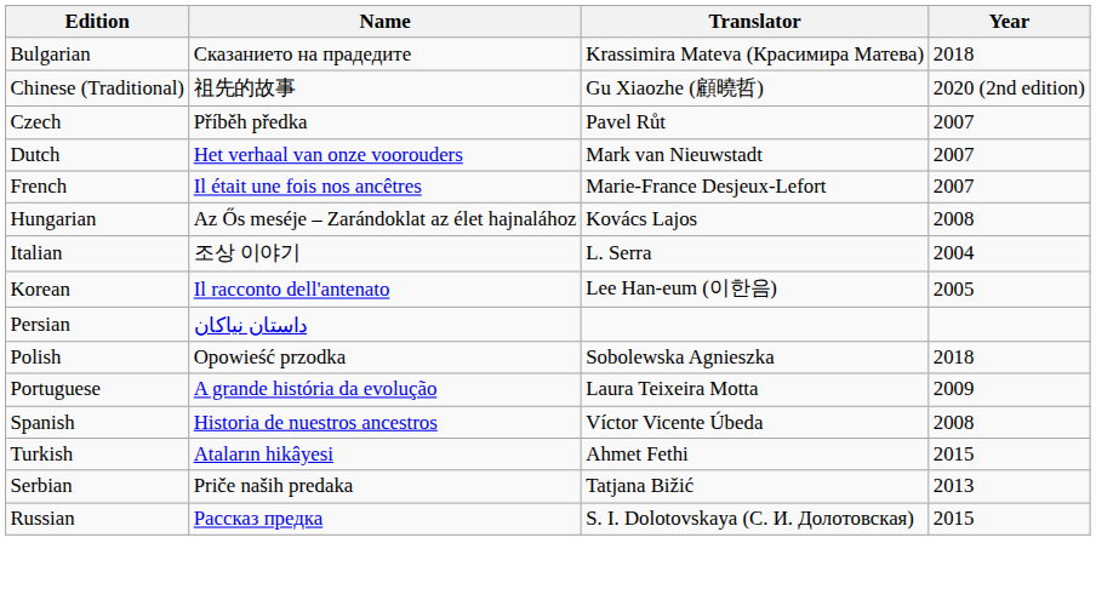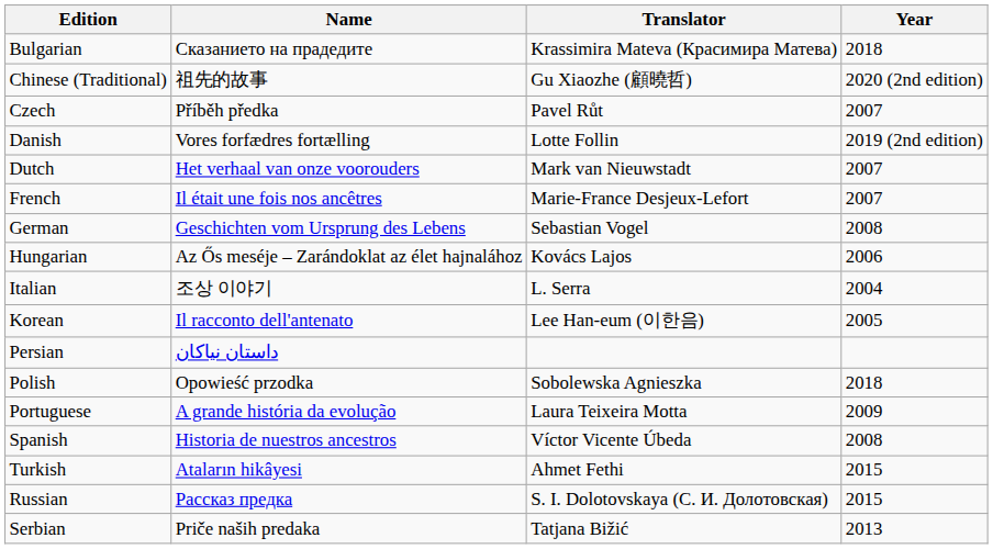+ row: Danish | Vores forfædres fortælling | Lotte Follin | 2019 (2nd edition)
+ row: German | Geschichten vom Ursprung des Lebens | Sebastian Vogel | 2008
Hungarian | Year: 2008 -> 2006
rows swapped: Serbian <-> Russian
